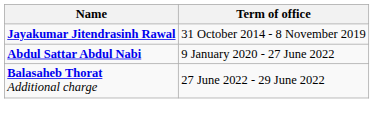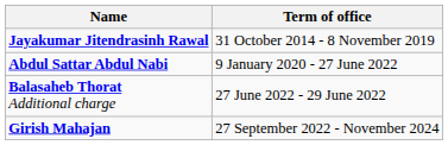+ row: Girish Mahajan | 27 September 2022 - November 2024
